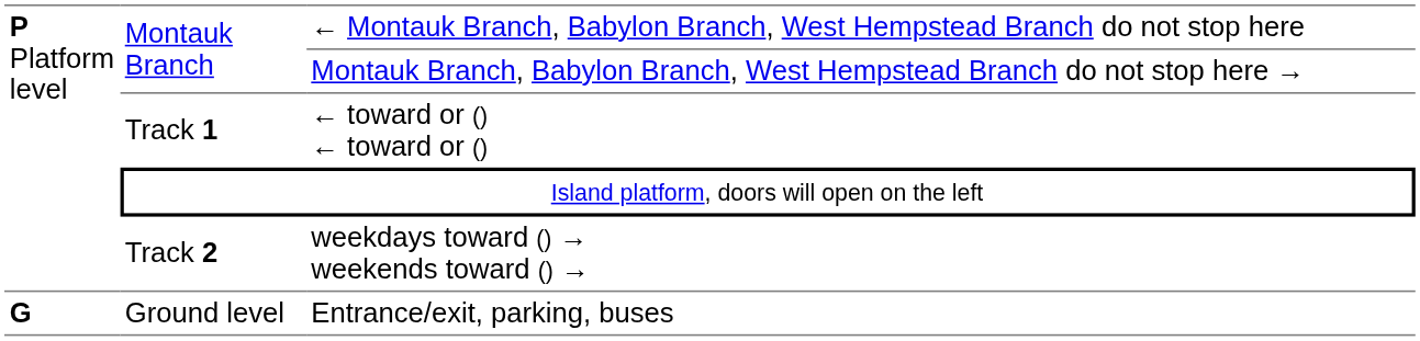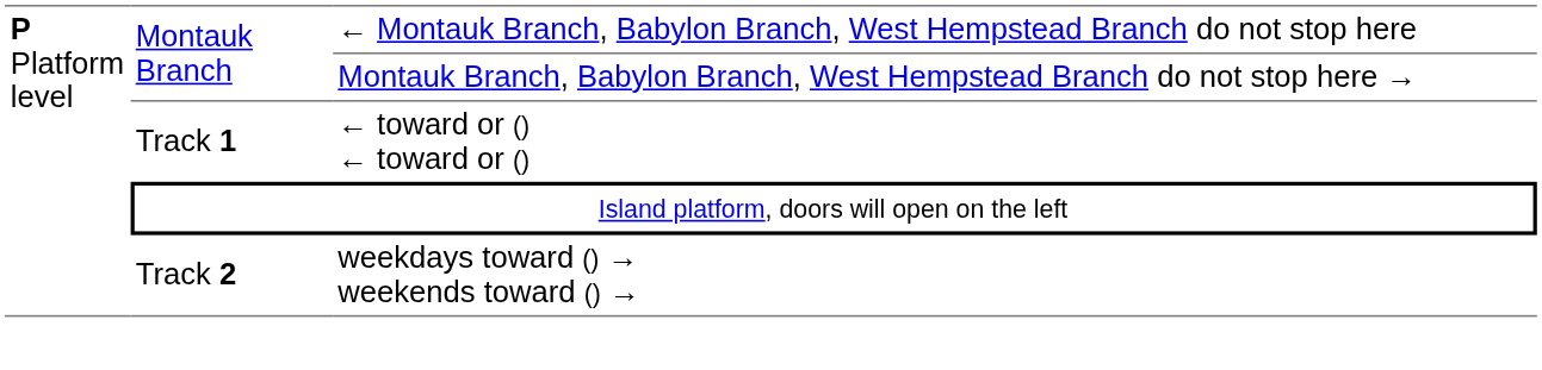- row: G | Ground level | Entrance/exit, parking, buses
